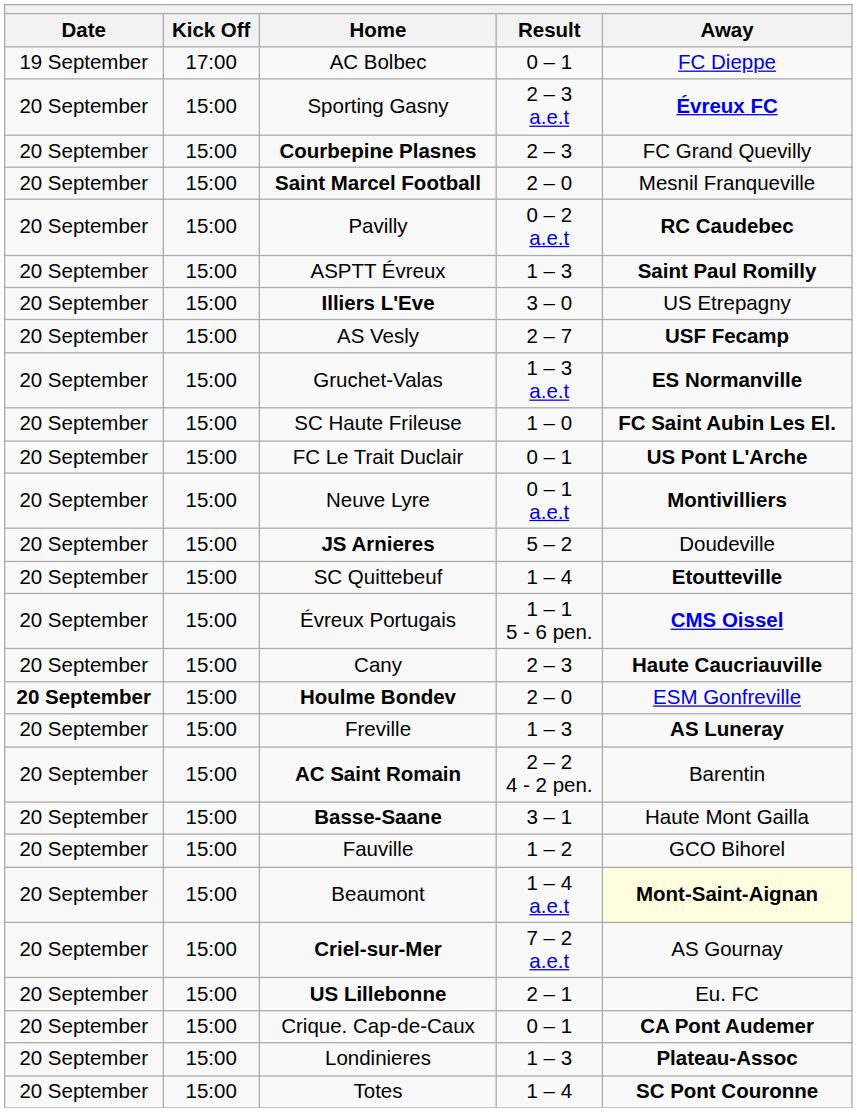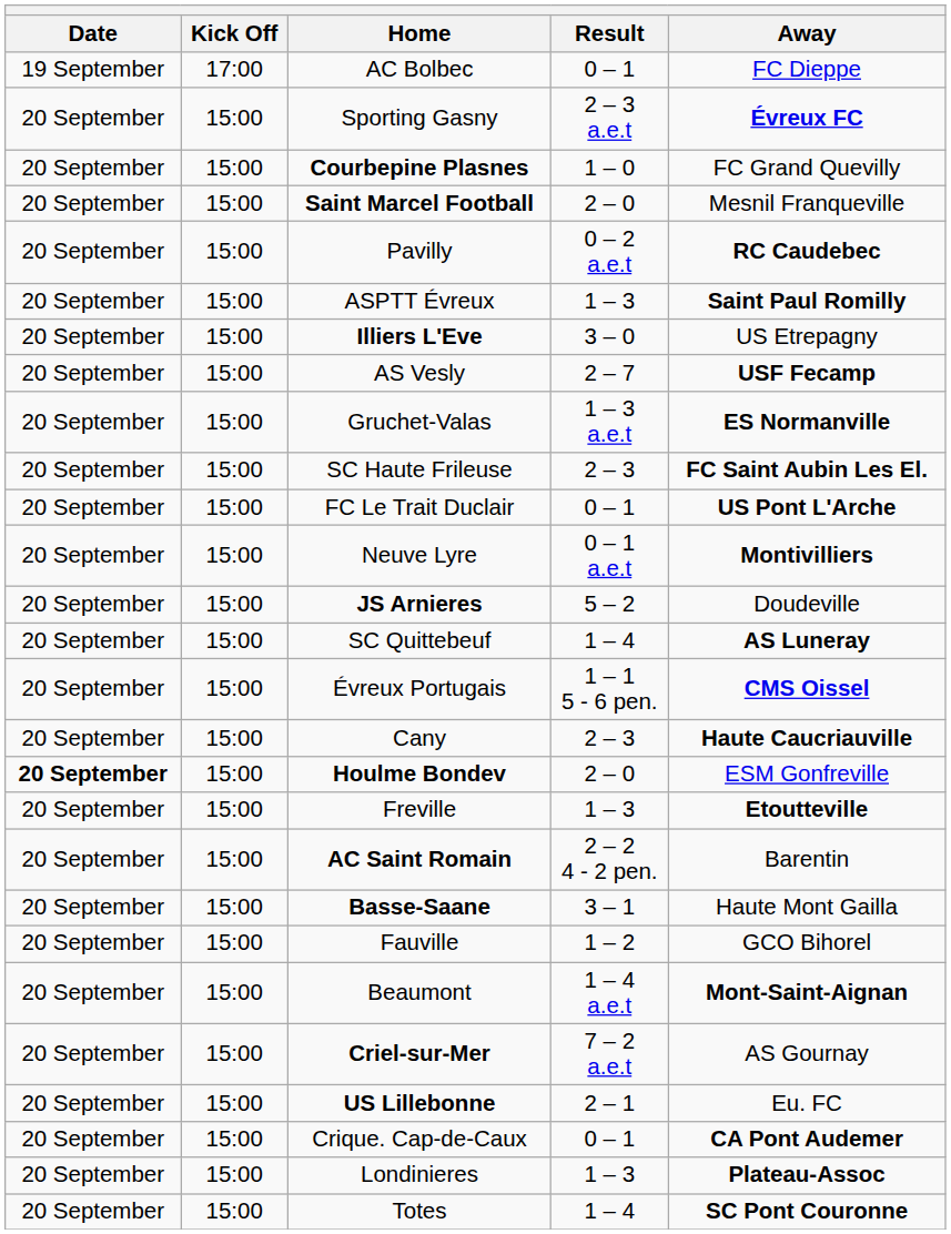Courbepine Plasnes | Result: 2 – 3 -> 1 – 0
SC Haute Frileuse | Result: 1 – 0 -> 2 – 3
SC Quittebeuf | Away: Etoutteville -> AS Luneray
Freville | Away: AS Luneray -> Etoutteville
Beaumont | Away: lightyellow background -> no background
